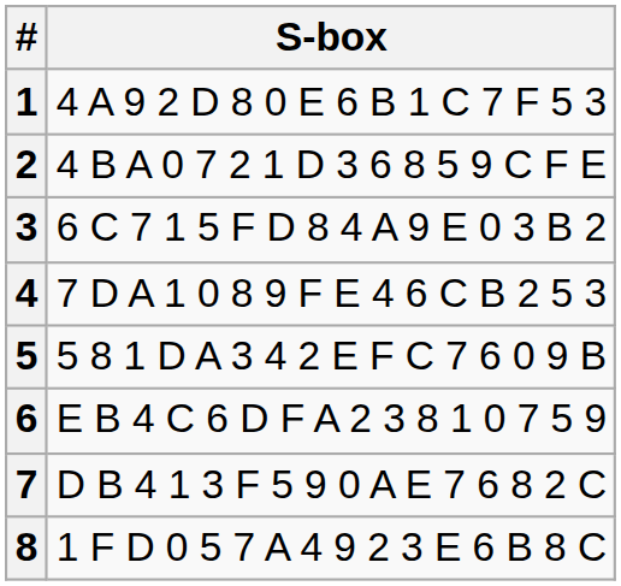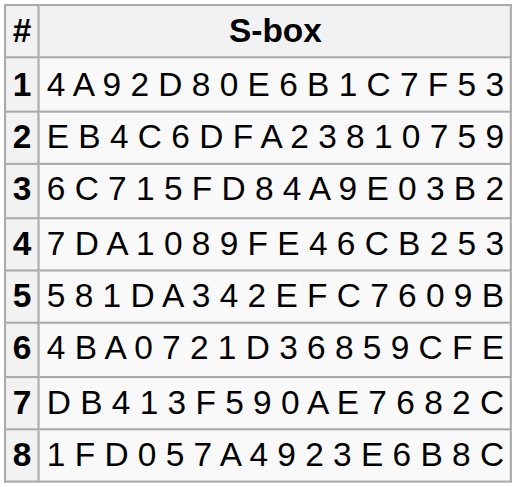2 | S-box: 4 B A 0 7 2 1 D 3 6 8 5 9 C F E -> E B 4 C 6 D F A 2 3 8 1 0 7 5 9
6 | S-box: E B 4 C 6 D F A 2 3 8 1 0 7 5 9 -> 4 B A 0 7 2 1 D 3 6 8 5 9 C F E
